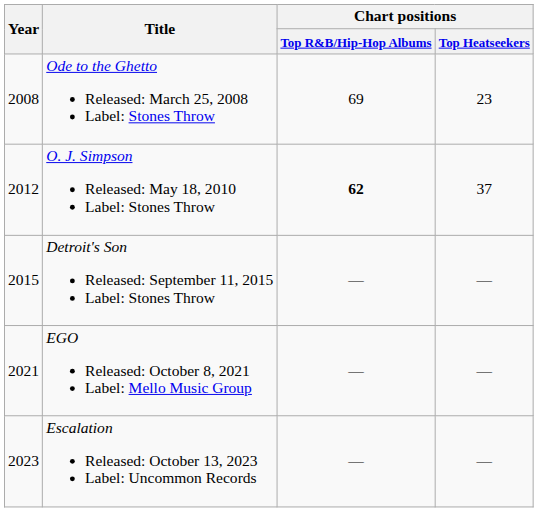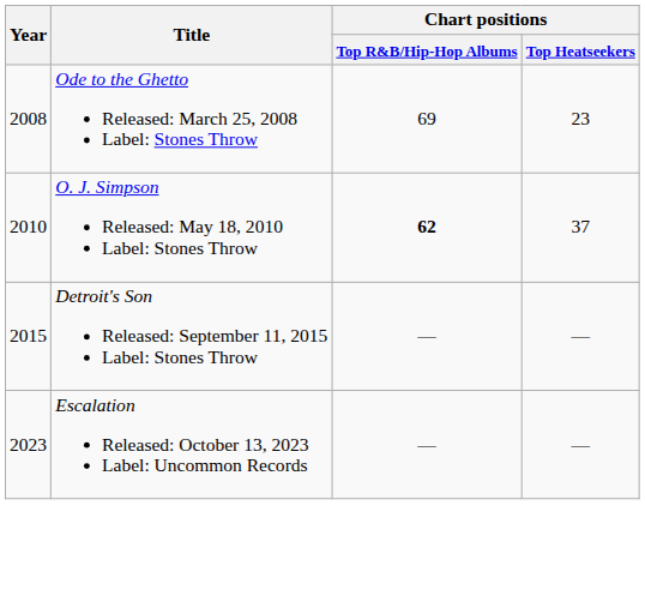O. J. Simpson Released: May 18, 2010 Label: Stones Throw | Year: 2012 -> 2010
- row: 2021 | EGO Released: October 8, 2021 Label: Mello Music Group | — | —
